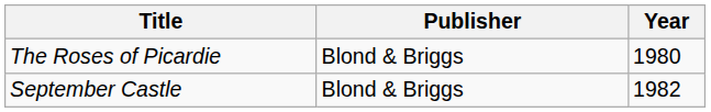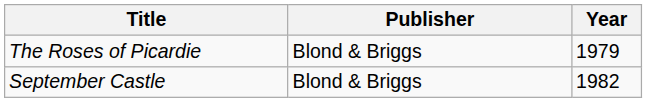The Roses of Picardie | Year: 1980 -> 1979
